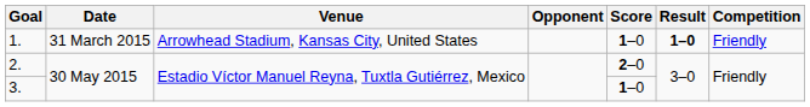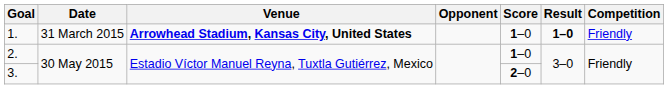1. | Venue: normal -> bold
2. | Score: 2–0 -> 1–0
3. | Score: 1–0 -> 2–0
